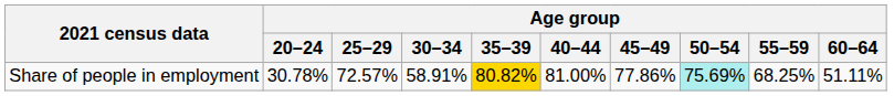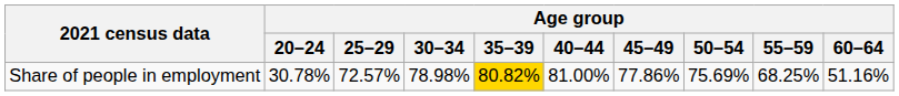Share of people in employment | Age group / 30–34: 58.91% -> 78.98%
Share of people in employment | Age group / 50–54: paleturquoise background -> no background
Share of people in employment | Age group / 60–64: 51.11% -> 51.16%
